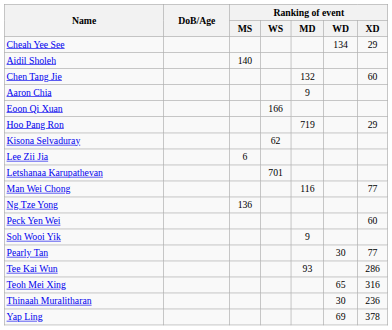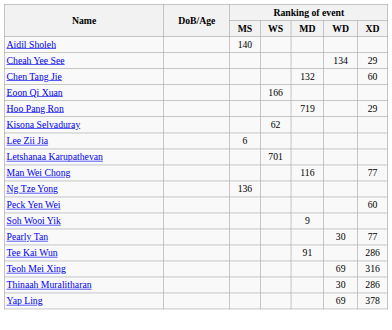rows swapped: Aidil Sholeh <-> Cheah Yee See
- row: Aaron Chia | 9
Tee Kai Wun | Ranking of event / MD: 93 -> 91
Teoh Mei Xing | Ranking of event / WD: 65 -> 69
Thinaah Muralitharan | Ranking of event / XD: 236 -> 286
